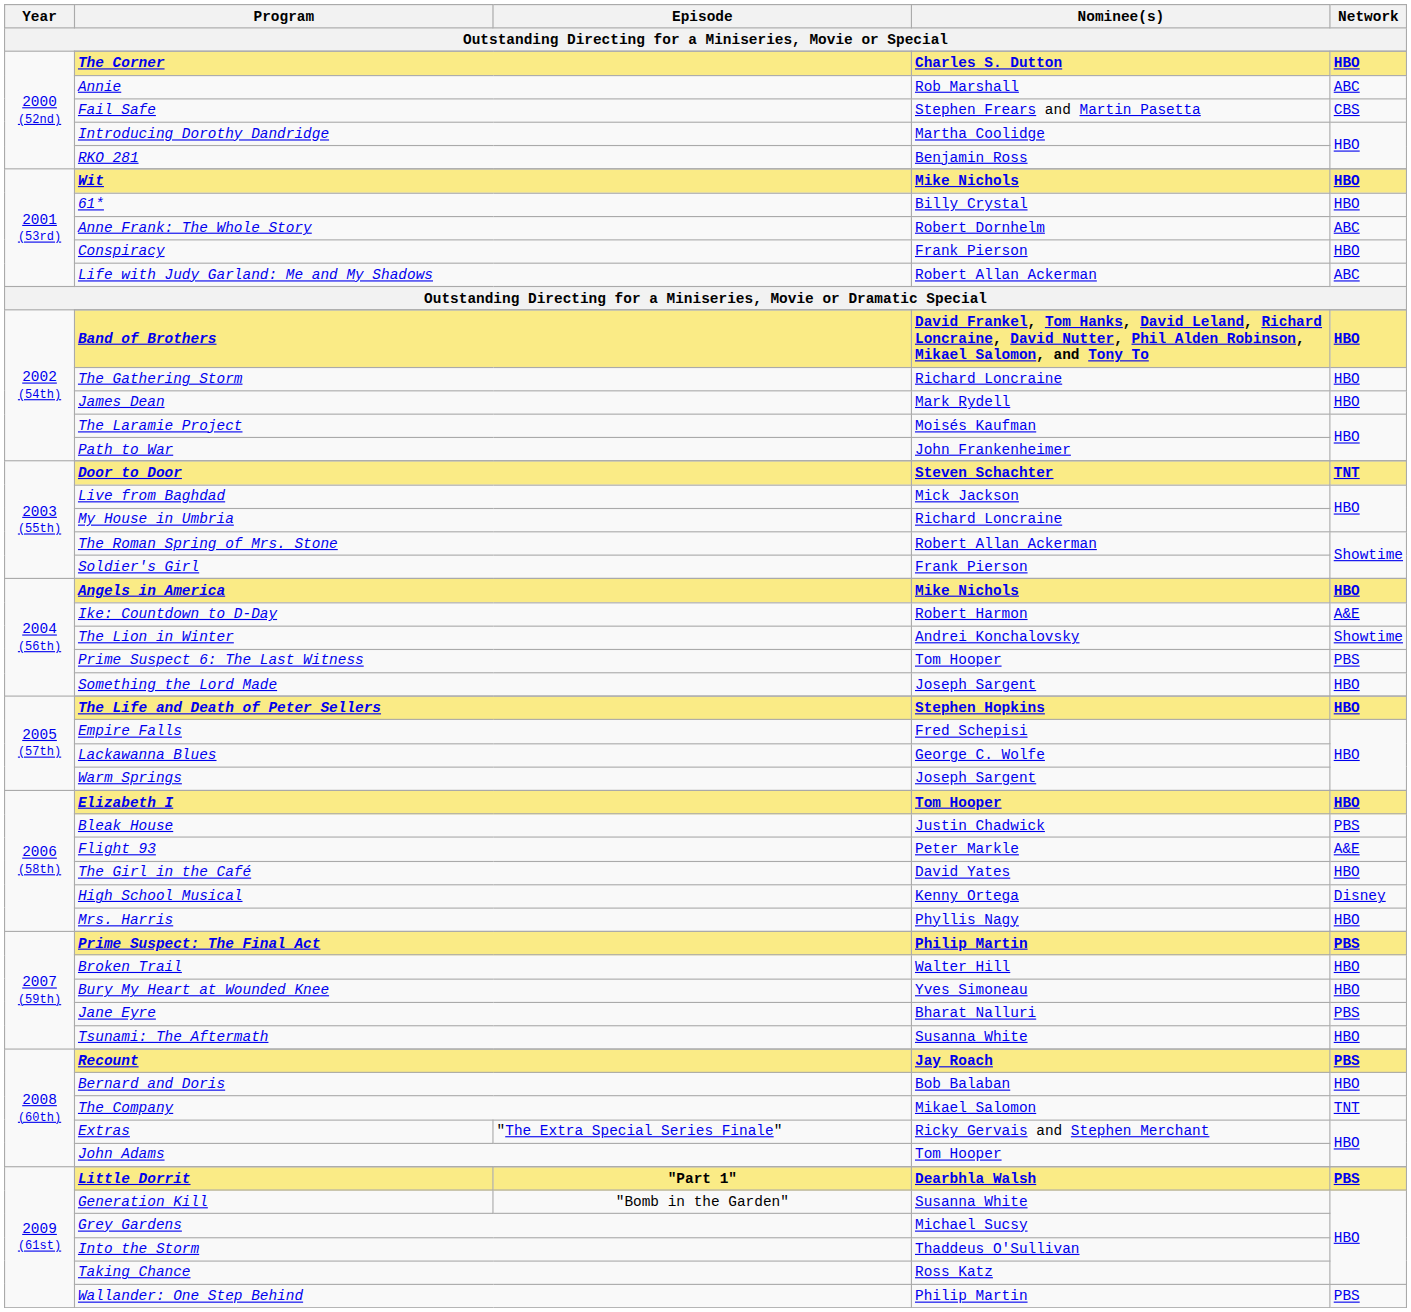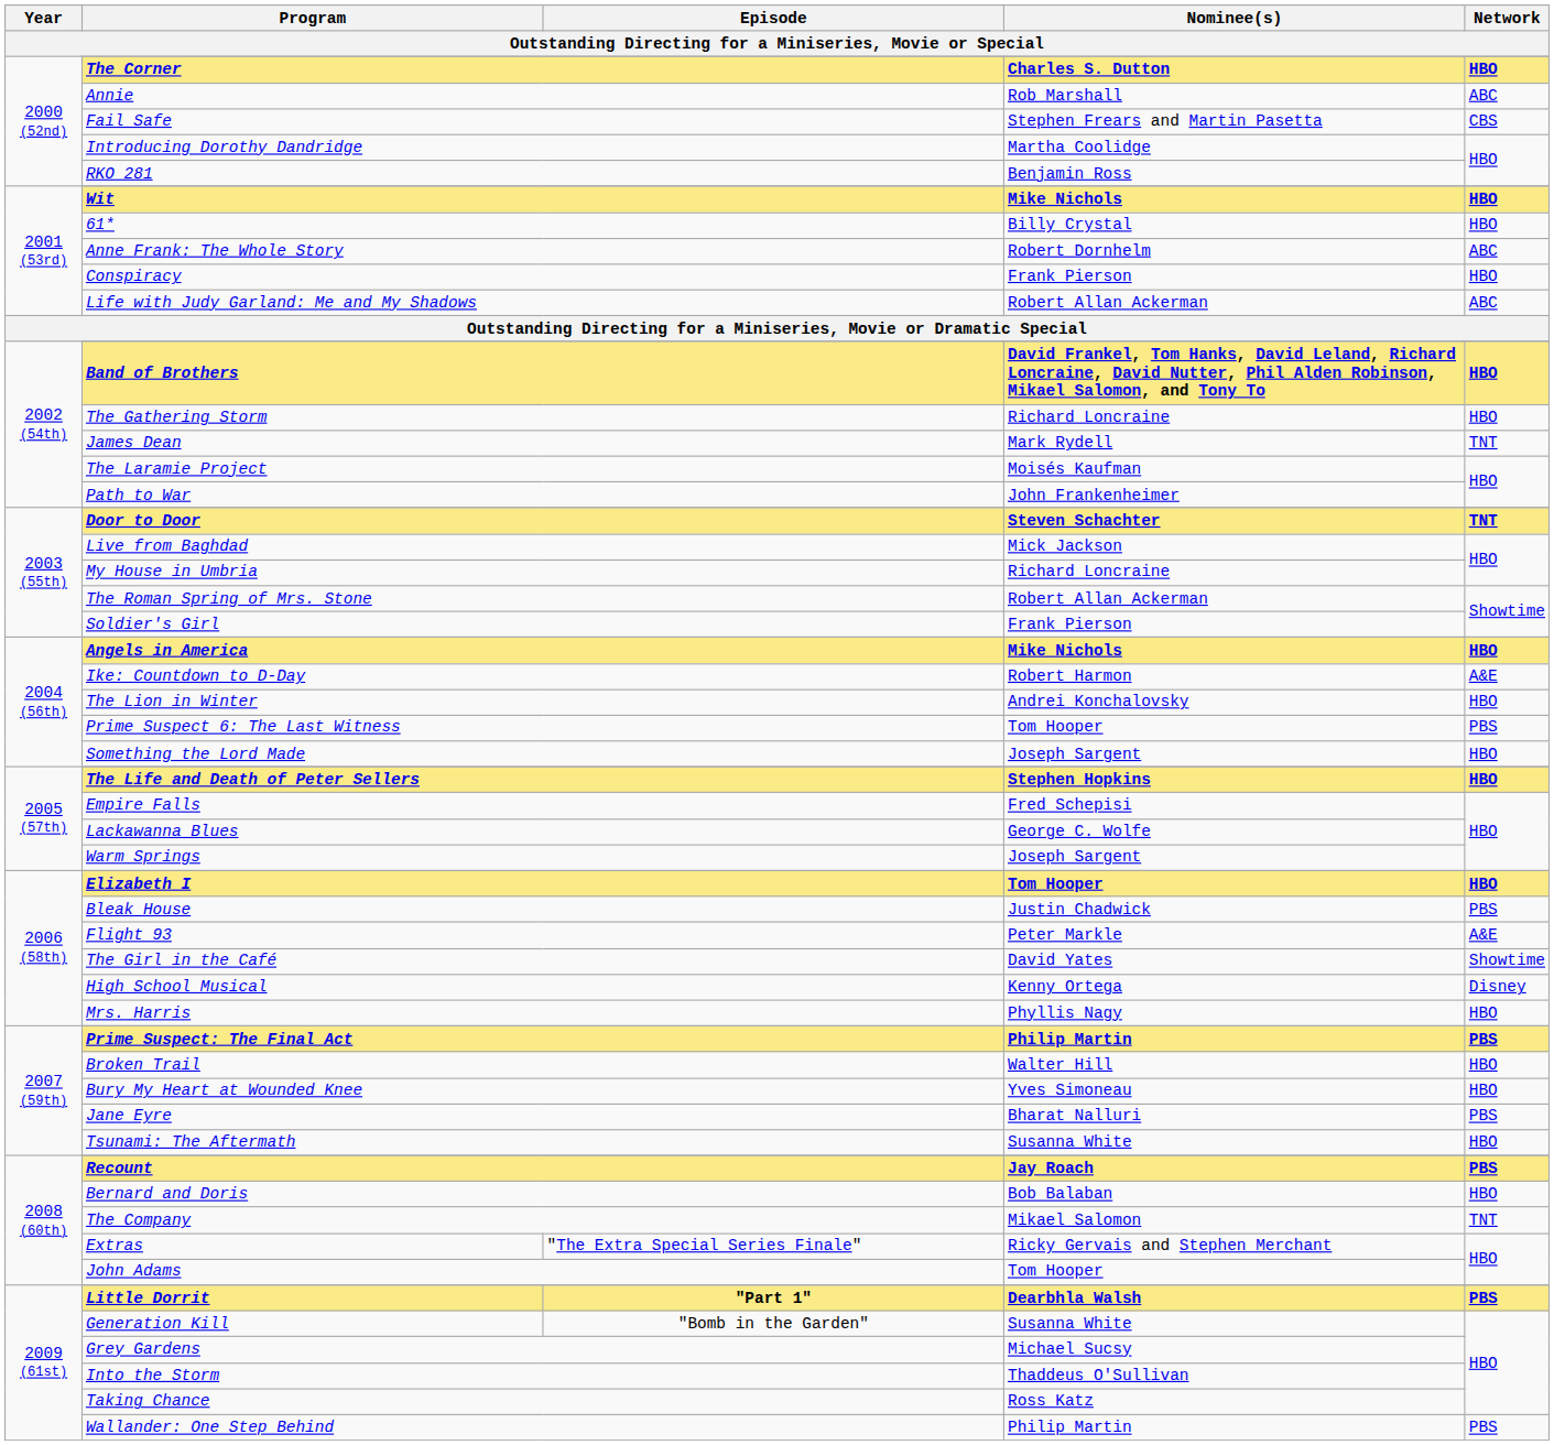James Dean | Network: HBO -> TNT
The Lion in Winter | Network: Showtime -> HBO
The Girl in the Café | Network: HBO -> Showtime
